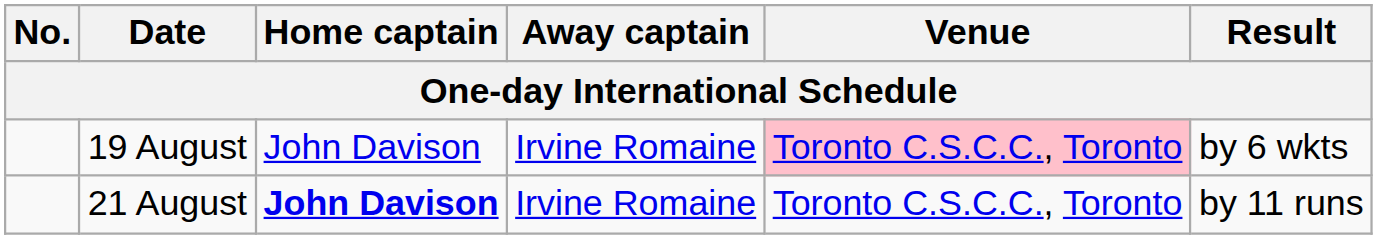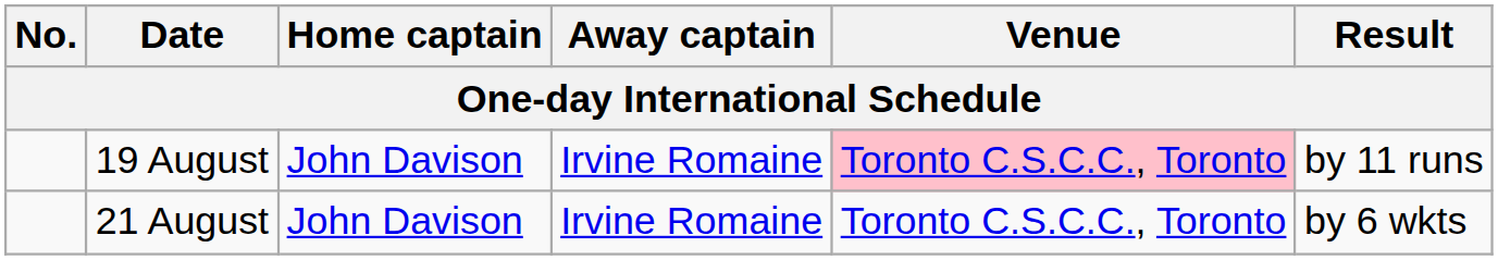19 August | Result: by 6 wkts -> by 11 runs
21 August | Home captain: bold -> normal
21 August | Result: by 11 runs -> by 6 wkts
